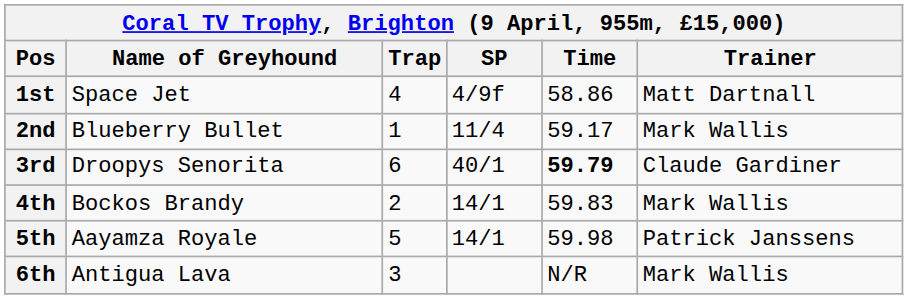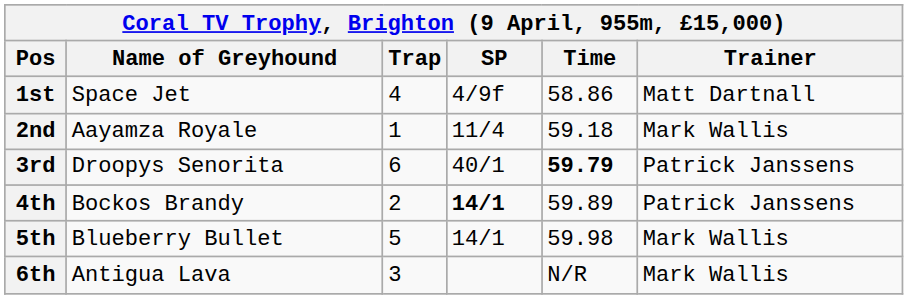2nd | Name of Greyhound: Blueberry Bullet -> Aayamza Royale
2nd | Time: 59.17 -> 59.18
3rd | Trainer: Claude Gardiner -> Patrick Janssens
4th | SP: normal -> bold
4th | Time: 59.83 -> 59.89
4th | Trainer: Mark Wallis -> Patrick Janssens
5th | Name of Greyhound: Aayamza Royale -> Blueberry Bullet
5th | Trainer: Patrick Janssens -> Mark Wallis
